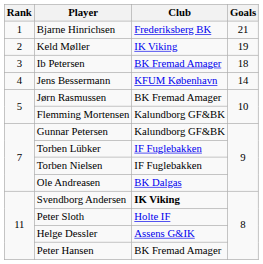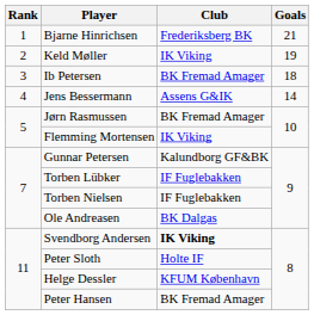Jens Bessermann | Club: KFUM København -> Assens G&IK
Flemming Mortensen | Club: Kalundborg GF&BK -> IK Viking
Helge Dessler | Club: Assens G&IK -> KFUM København
